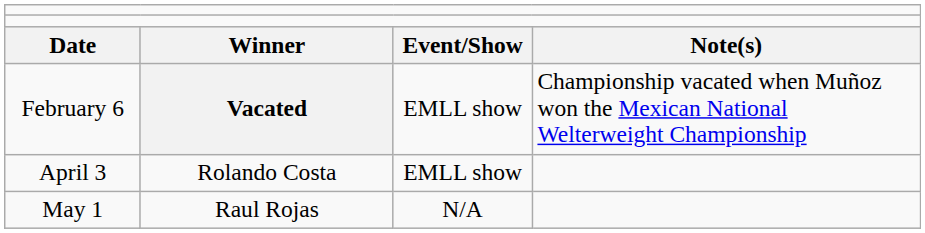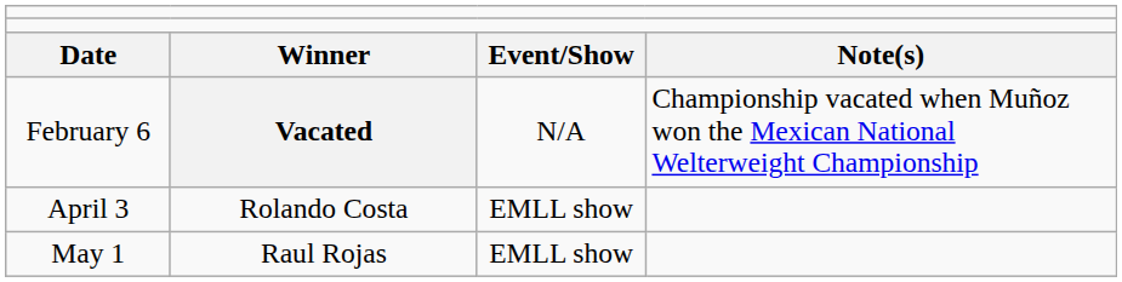February 6 | column 3: EMLL show -> N/A
May 1 | column 3: N/A -> EMLL show
